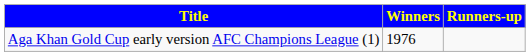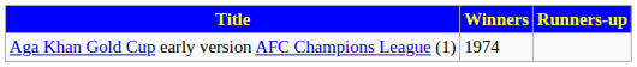Aga Khan Gold Cup early version AFC Champions League (1) | Winners: 1976 -> 1974
